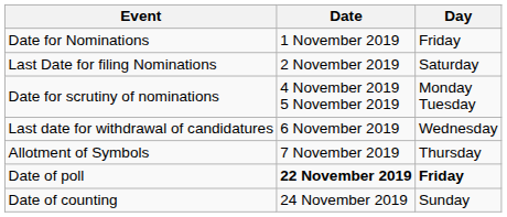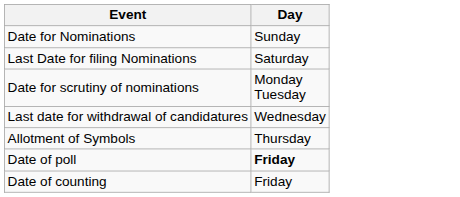- column: Date | 1 November 2019 | 2 November 2019 | 4 November 2019 5 November 2019 | 6 November 2019 | 7 November 2019 | 22 November 2019 | 24 November 2019
Date for Nominations | Day: Friday -> Sunday
Date of counting | Day: Sunday -> Friday
